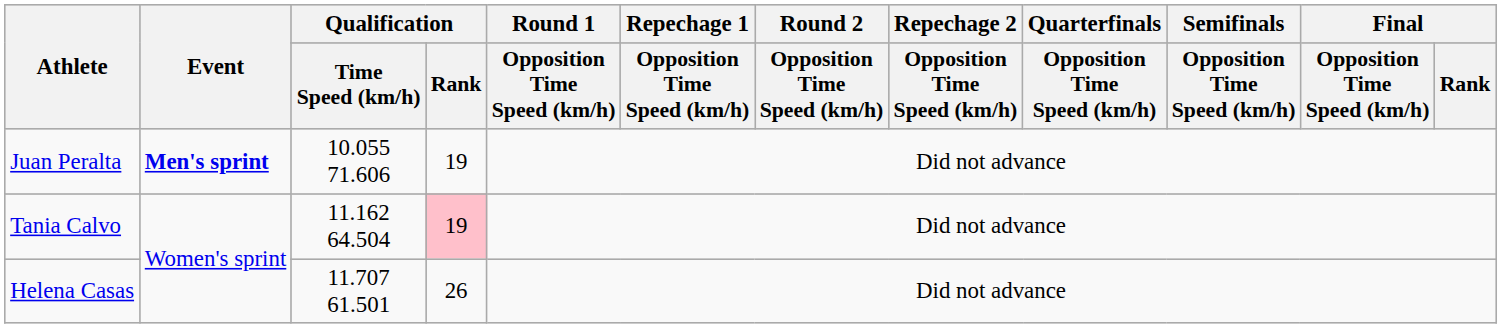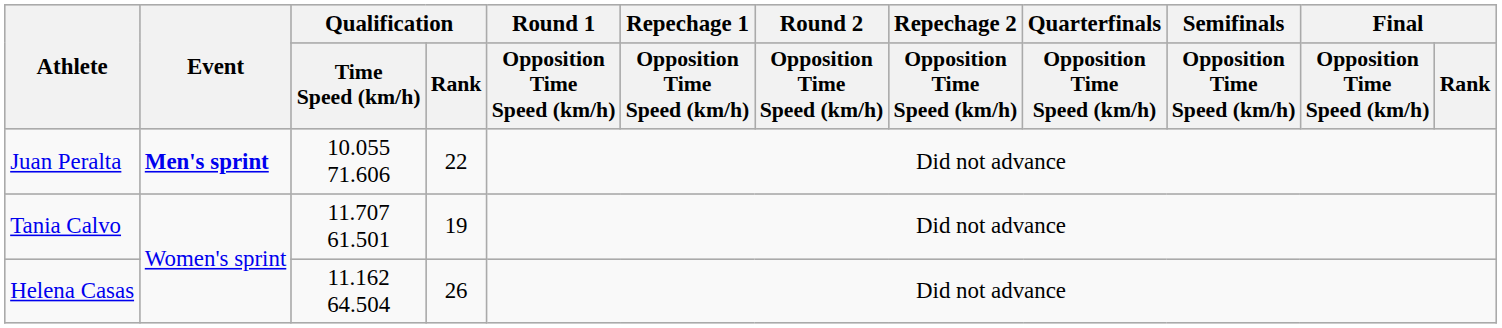Juan Peralta | Qualification / Rank: 19 -> 22
Tania Calvo | Qualification / Time Speed (km/h): 11.162 64.504 -> 11.707 61.501
Tania Calvo | Qualification / Rank: pink background -> no background
Helena Casas | Qualification / Time Speed (km/h): 11.707 61.501 -> 11.162 64.504
